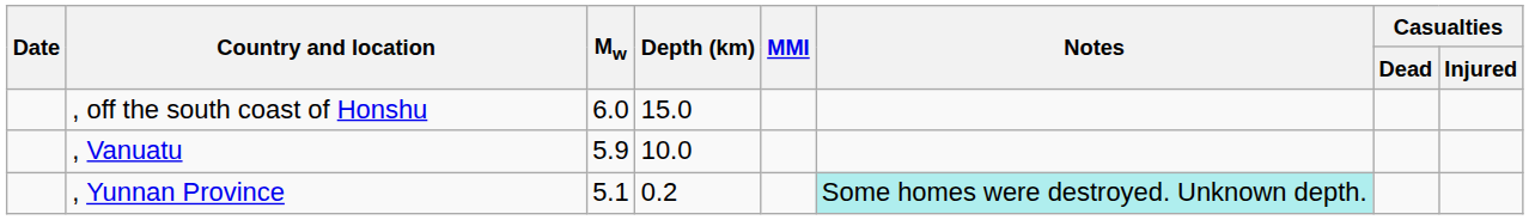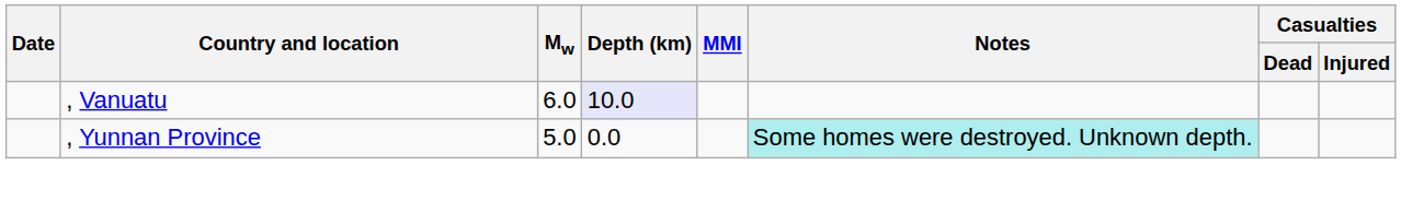- row: , off the south coast of Honshu | 6.0 | 15.0
, Vanuatu | Mw: 5.9 -> 6.0
, Vanuatu | Depth (km): no background -> lavender background
, Yunnan Province | Mw: 5.1 -> 5.0
, Yunnan Province | Depth (km): 0.2 -> 0.0
